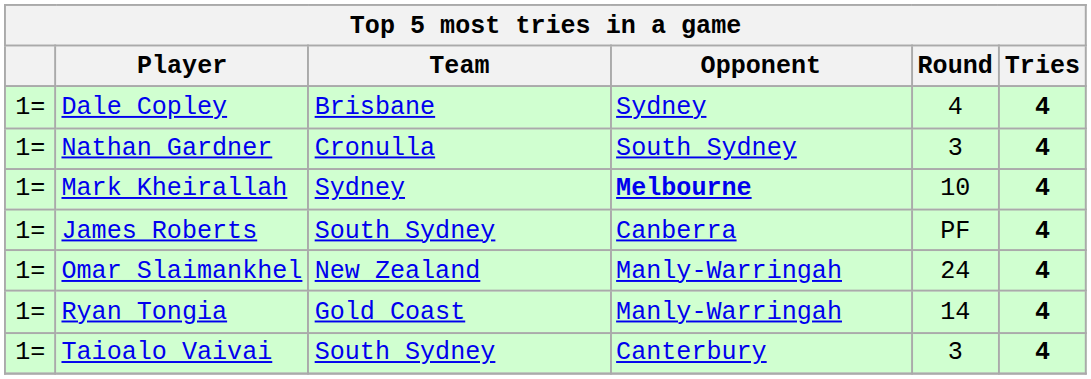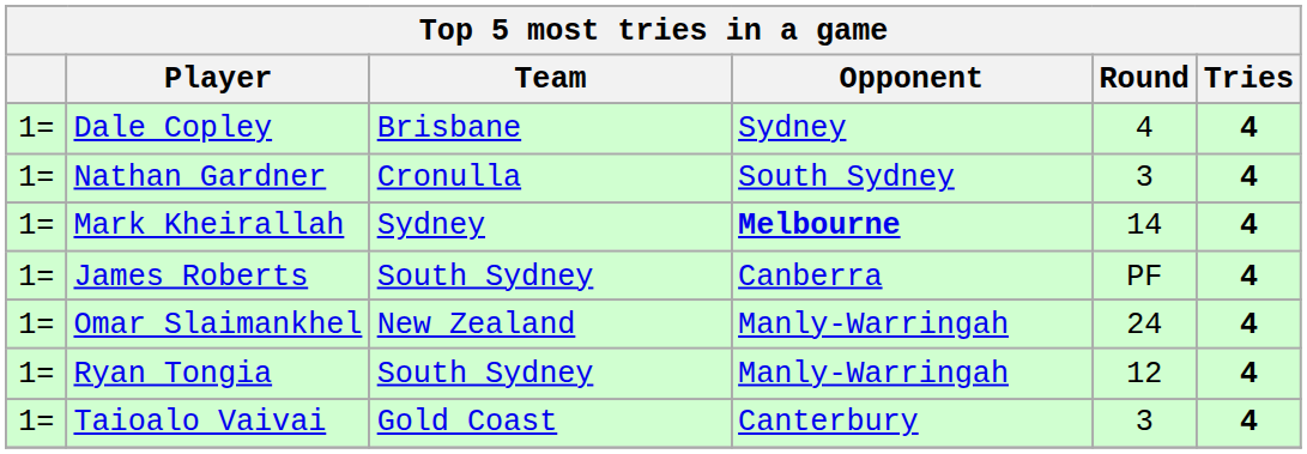Mark Kheirallah | Round: 10 -> 14
Ryan Tongia | Team: Gold Coast -> South Sydney
Ryan Tongia | Round: 14 -> 12
Taioalo Vaivai | Team: South Sydney -> Gold Coast
